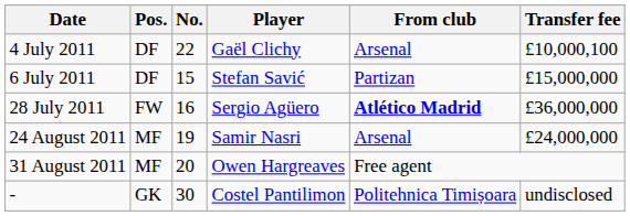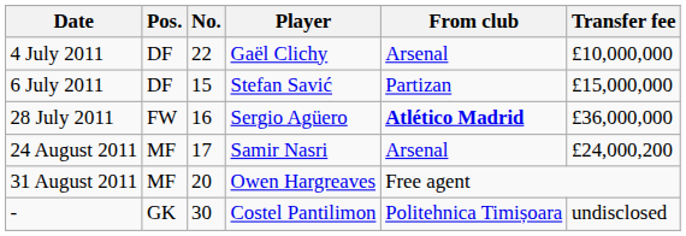4 July 2011 | Transfer fee: £10,000,100 -> £10,000,000
24 August 2011 | No.: 19 -> 17
24 August 2011 | Transfer fee: £24,000,000 -> £24,000,200
